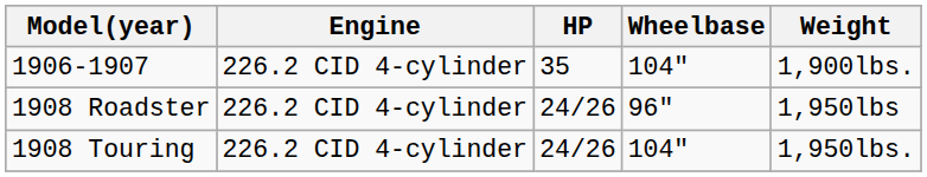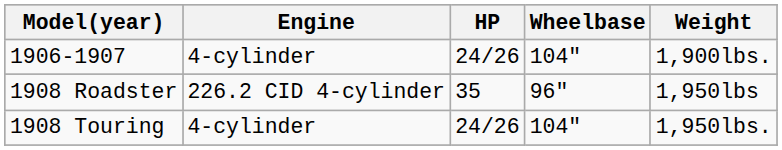1906-1907 | Engine: 226.2 CID 4-cylinder -> 4-cylinder
1906-1907 | HP: 35 -> 24/26
1908 Roadster | HP: 24/26 -> 35
1908 Touring | Engine: 226.2 CID 4-cylinder -> 4-cylinder
